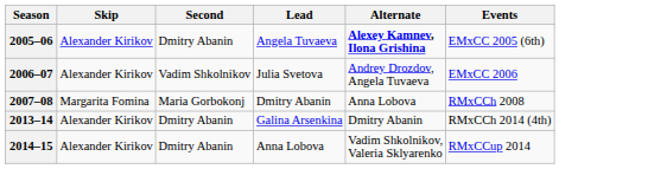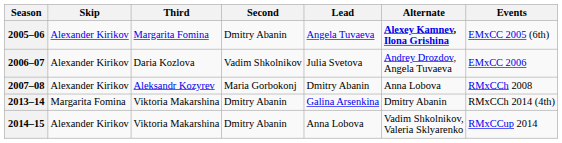+ column: Third | Margarita Fomina | Daria Kozlova | Aleksandr Kozyrev | Viktoria Makarshina | Viktoria Makarshina
2007–08 | Skip: Margarita Fomina -> Alexander Kirikov
2013–14 | Skip: Alexander Kirikov -> Margarita Fomina
